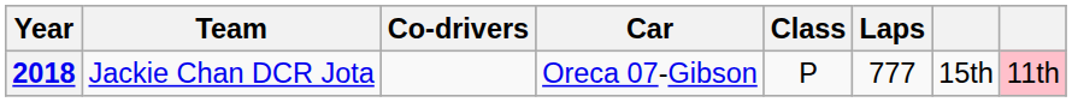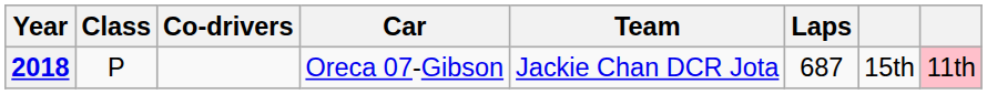columns swapped: Team <-> Class
2018 | Laps: 777 -> 687
